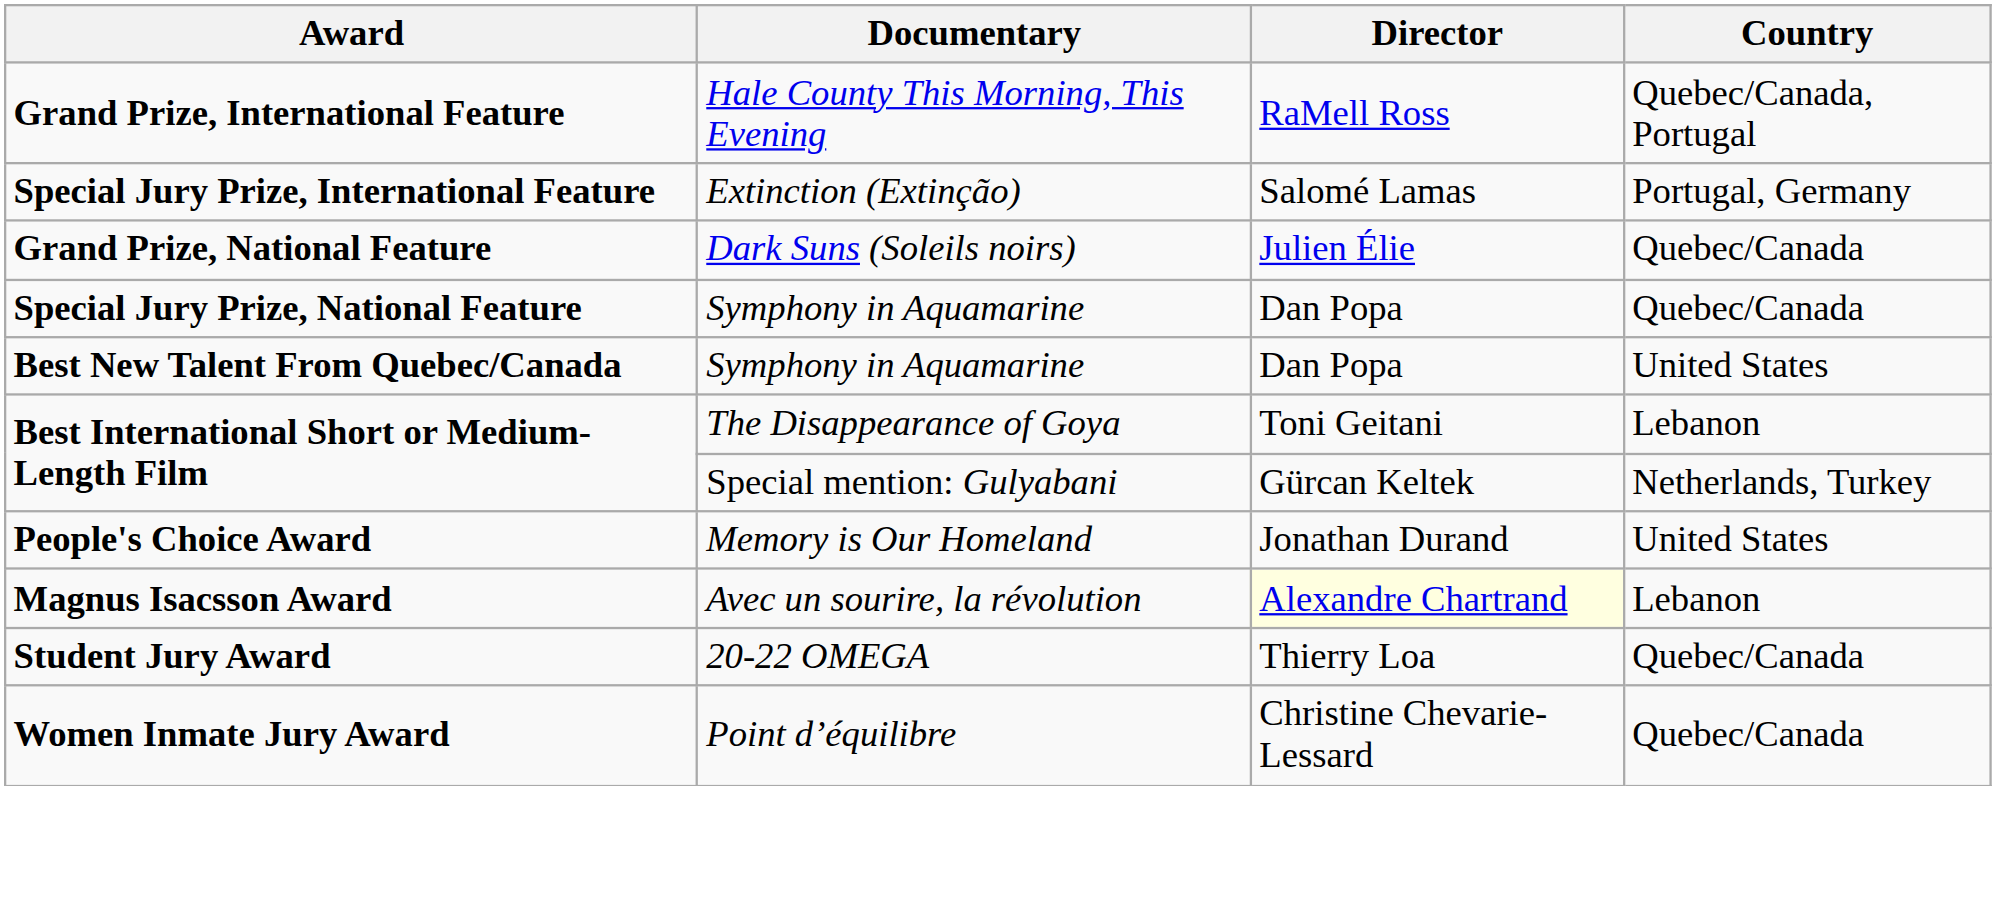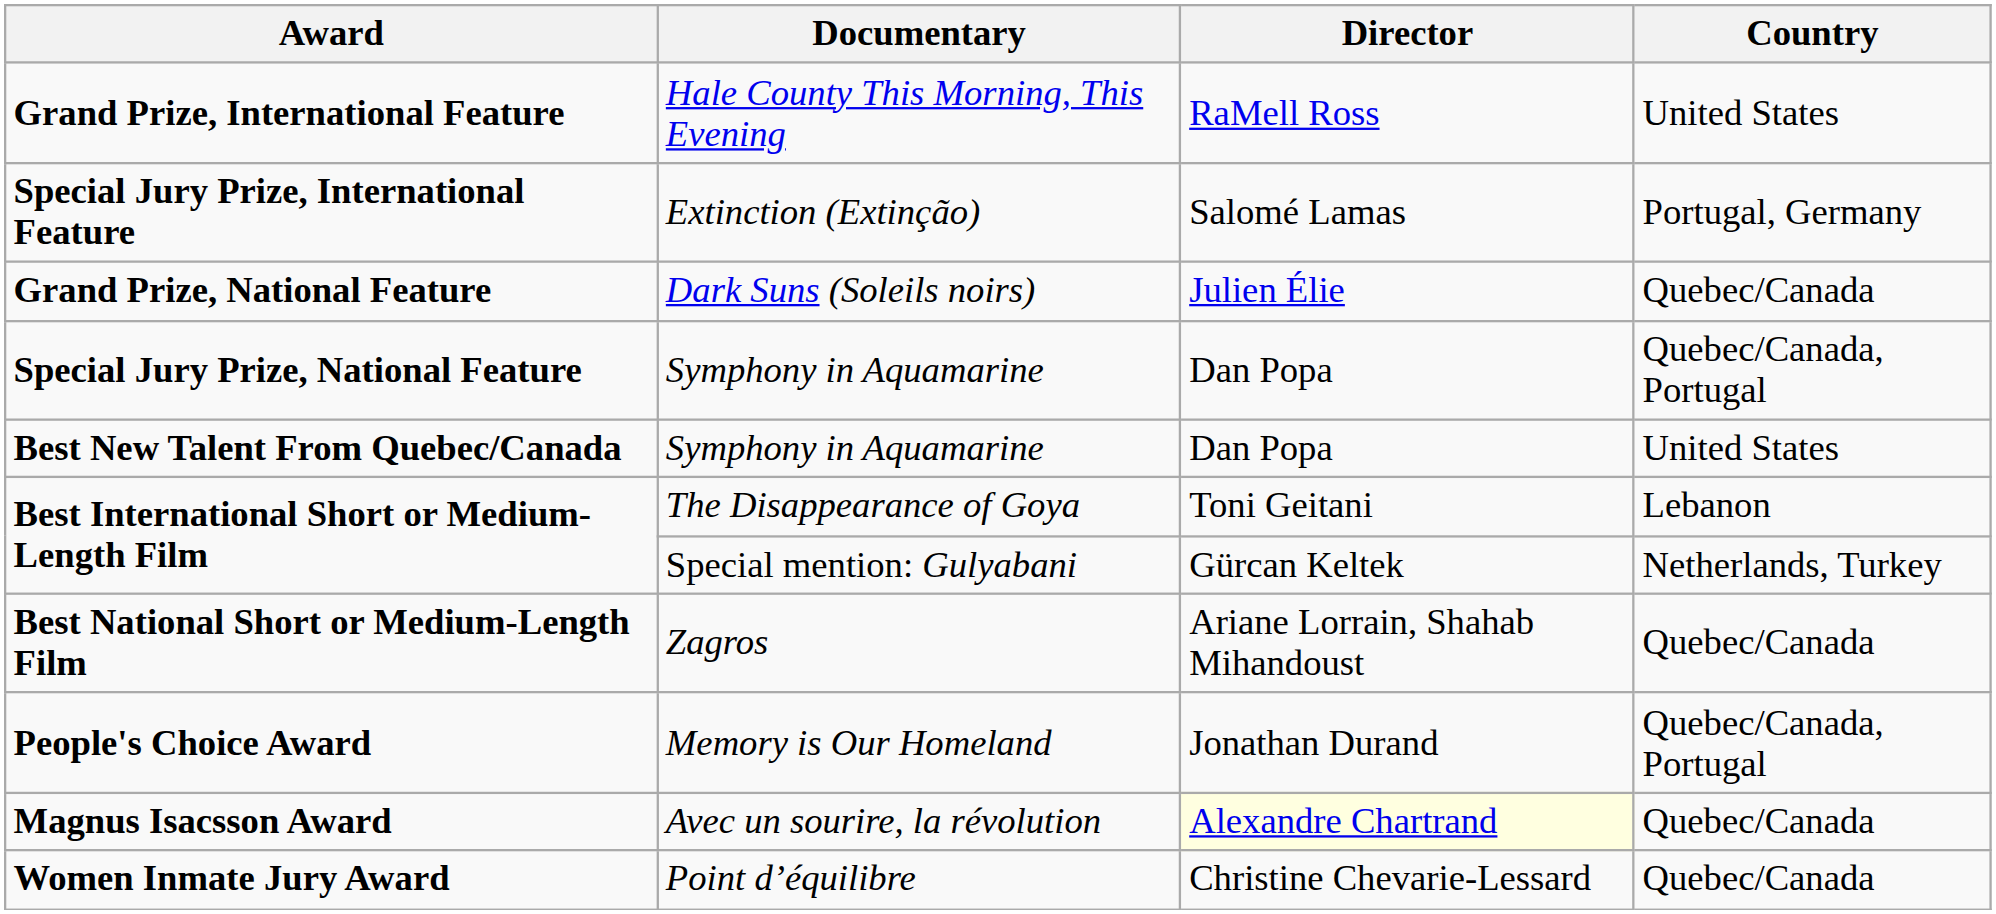Grand Prize, International Feature | Country: Quebec/Canada, Portugal -> United States
Special Jury Prize, National Feature | Country: Quebec/Canada -> Quebec/Canada, Portugal
+ row: Best National Short or Medium-Length Film | Zagros | Ariane Lorrain, Shahab Mihandoust | Quebec/Canada
People's Choice Award | Country: United States -> Quebec/Canada, Portugal
Magnus Isacsson Award | Country: Lebanon -> Quebec/Canada
- row: Student Jury Award | 20-22 OMEGA | Thierry Loa | Quebec/Canada
